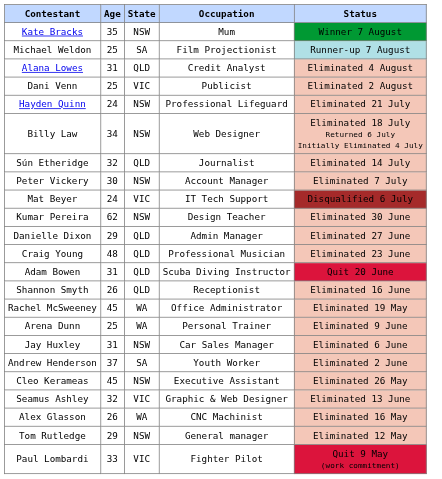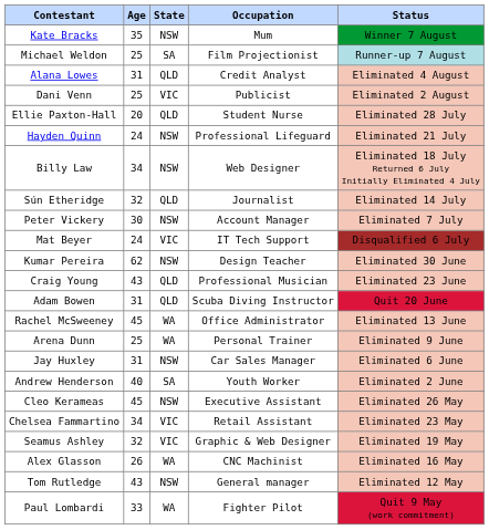+ row: Ellie Paxton-Hall | 20 | QLD | Student Nurse | Eliminated 28 July
- row: Danielle Dixon | 29 | QLD | Admin Manager | Eliminated 27 June
Craig Young | Age: 48 -> 43
- row: Shannon Smyth | 26 | QLD | Receptionist | Eliminated 16 June
Rachel McSweeney | Status: Eliminated 19 May -> Eliminated 13 June
Andrew Henderson | Age: 37 -> 40
+ row: Chelsea Fammartino | 34 | VIC | Retail Assistant | Eliminated 23 May
Seamus Ashley | Status: Eliminated 13 June -> Eliminated 19 May
Tom Rutledge | Age: 29 -> 43
Paul Lombardi | State: VIC -> WA
